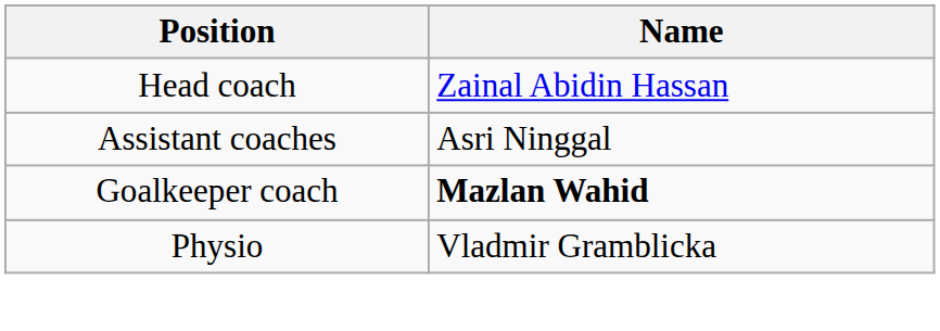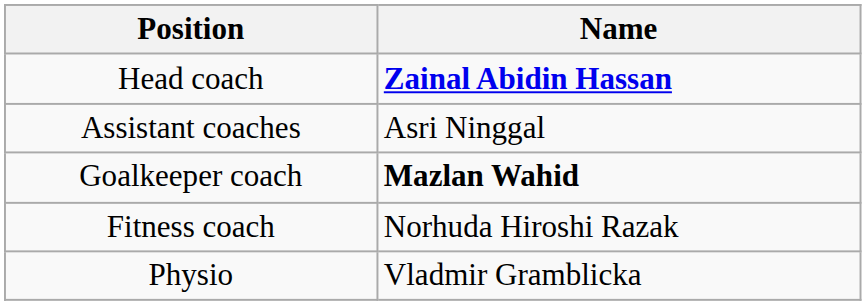Head coach | Name: normal -> bold
+ row: Fitness coach | Norhuda Hiroshi Razak
